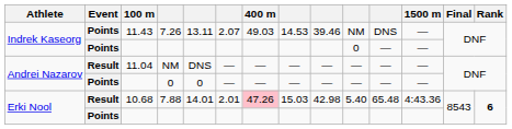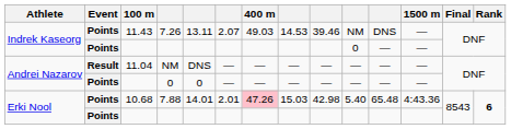7.88 | Event: Result -> Points
